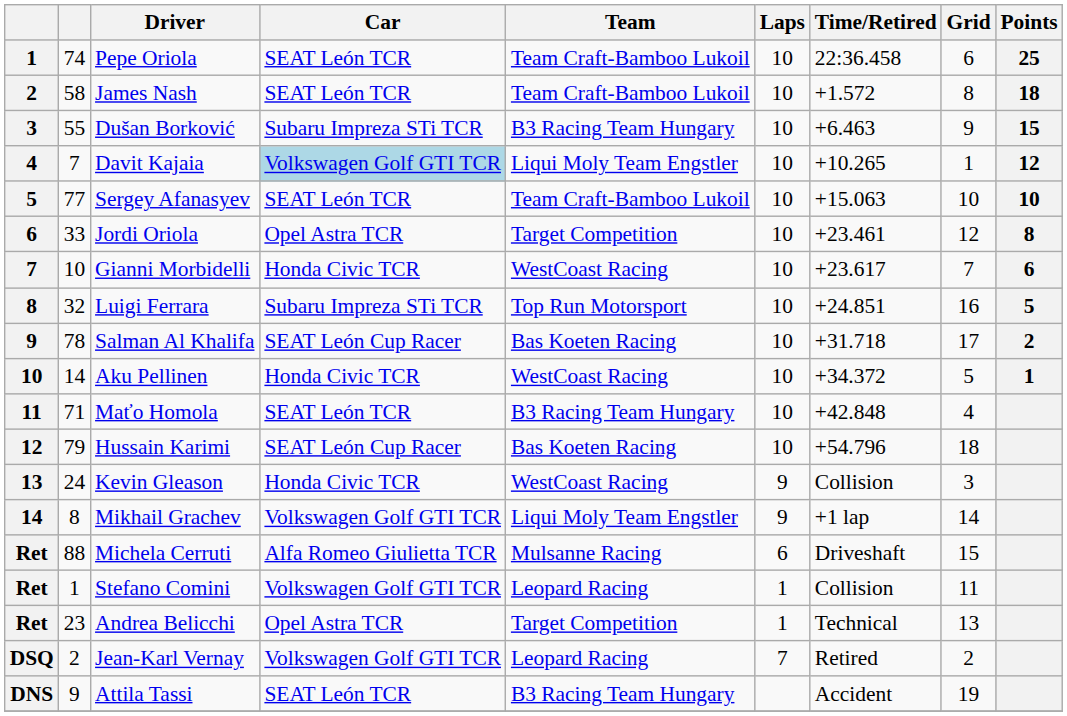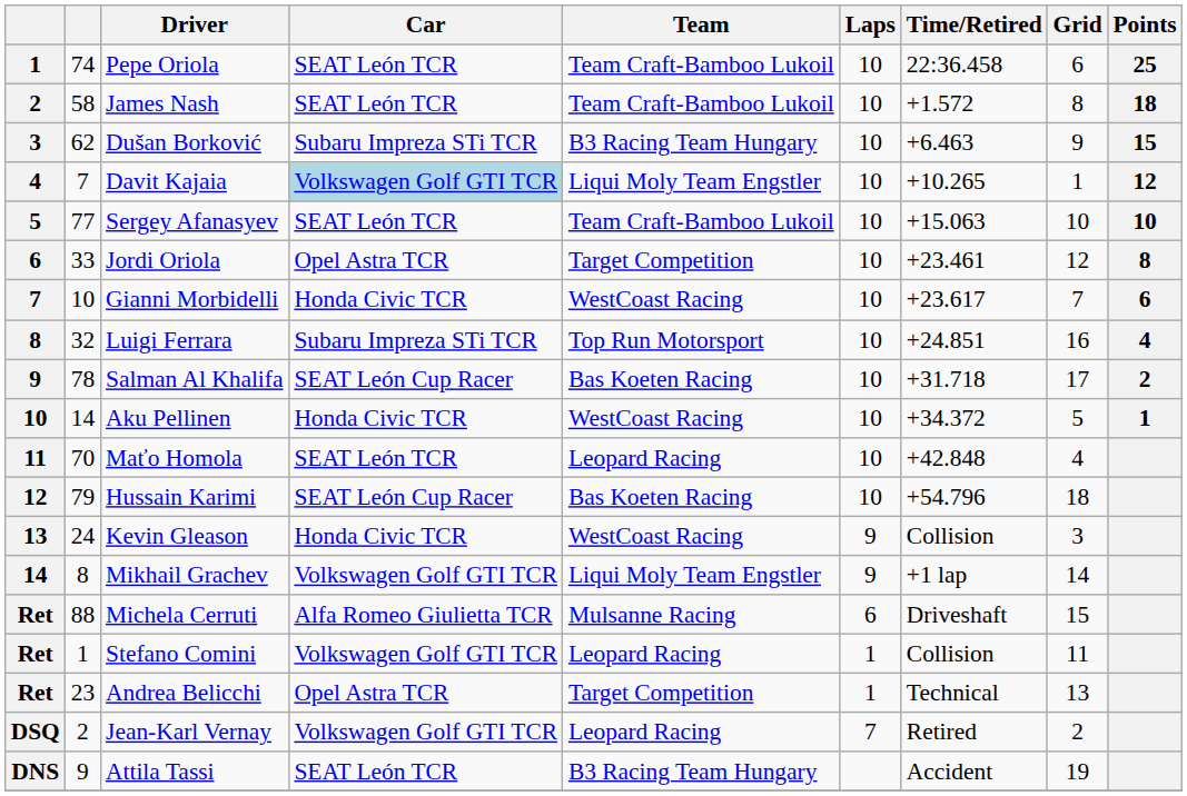Dušan Borković | column 2: 55 -> 62
Luigi Ferrara | Points: 5 -> 4
Maťo Homola | column 2: 71 -> 70
Maťo Homola | Team: B3 Racing Team Hungary -> Leopard Racing
